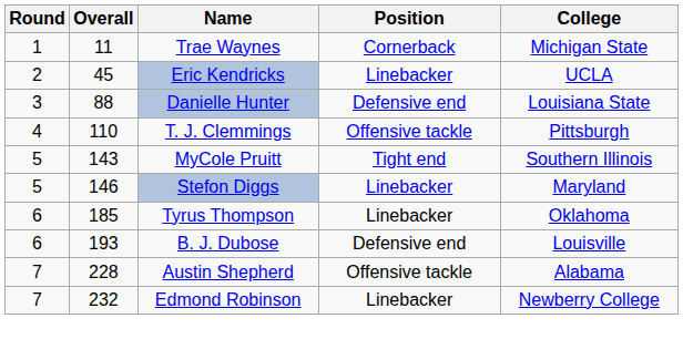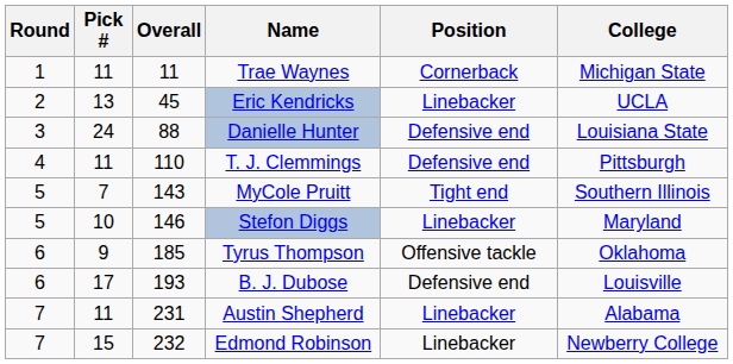+ column: Pick # | 11 | 13 | 24 | 11 | 7 | 10 | 9 | 17 | 11 | 15
T. J. Clemmings | Position: Offensive tackle -> Defensive end
Tyrus Thompson | Position: Linebacker -> Offensive tackle
Austin Shepherd | Overall: 228 -> 231
Austin Shepherd | Position: Offensive tackle -> Linebacker
